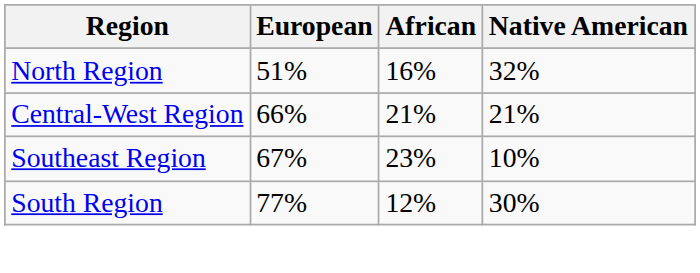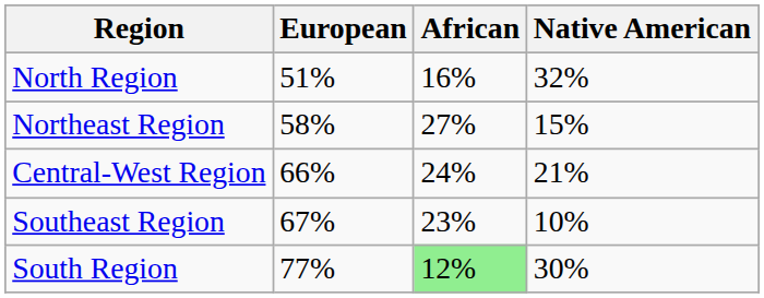+ row: Northeast Region | 58% | 27% | 15%
Central-West Region | African: 21% -> 24%
South Region | African: no background -> lightgreen background
